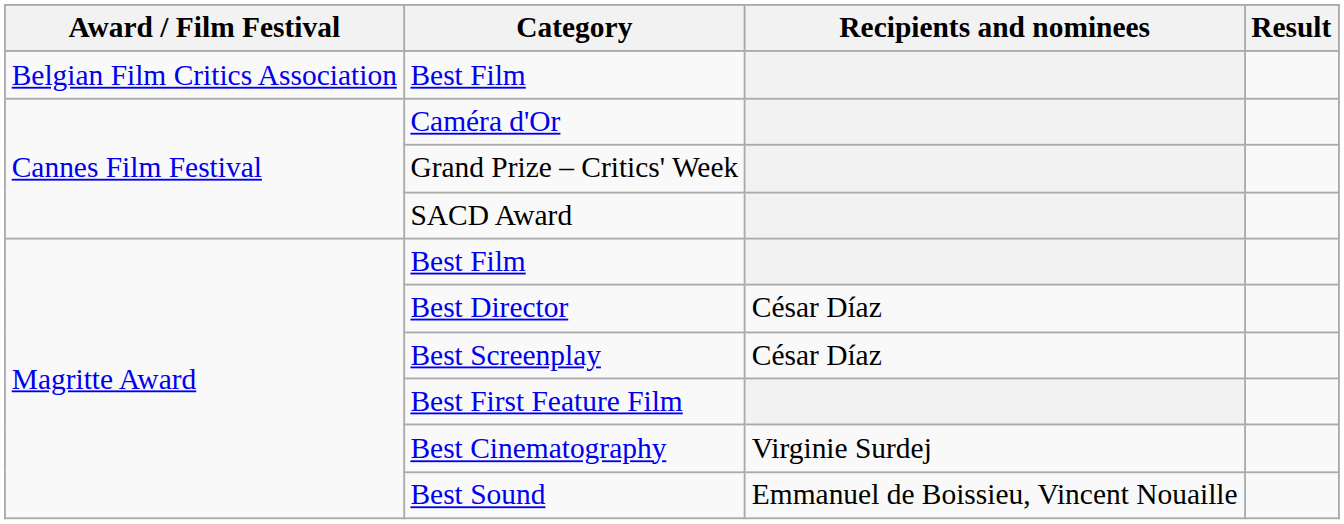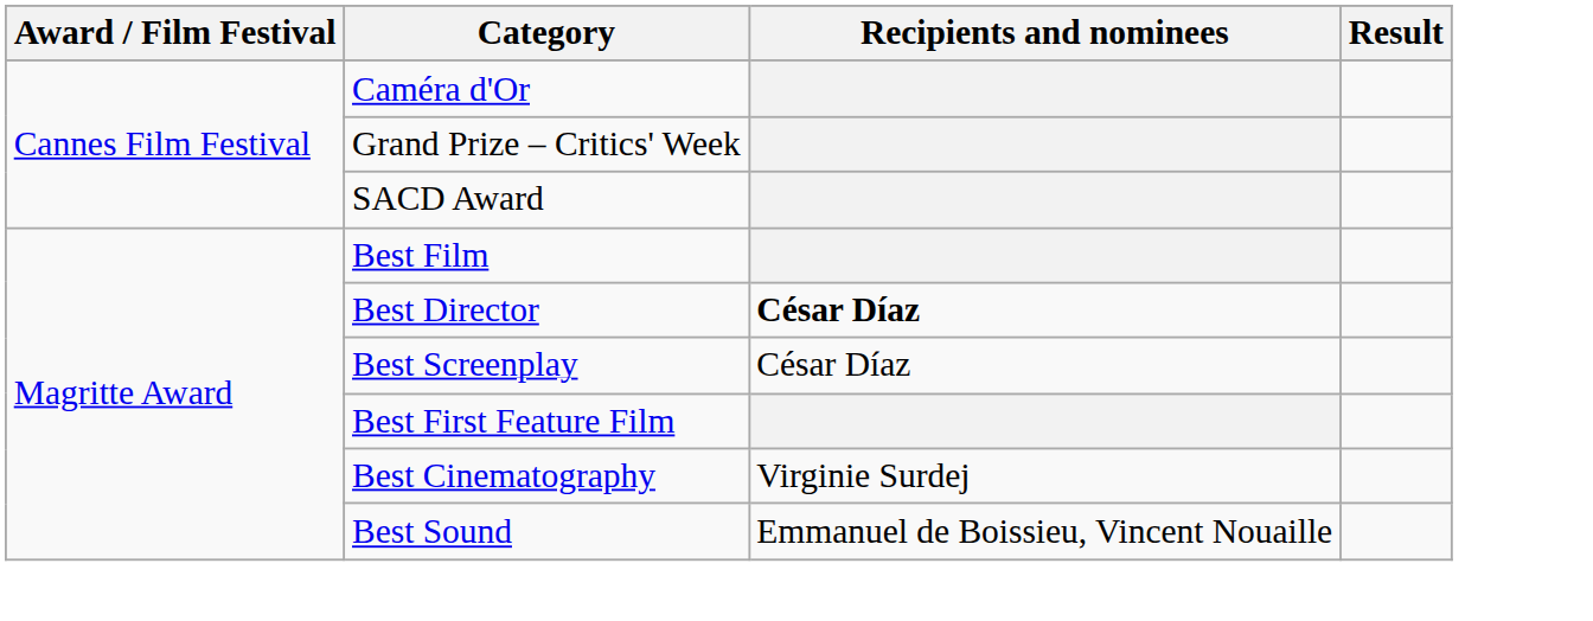- row: Belgian Film Critics Association | Best Film
Best Director | Recipients and nominees: normal -> bold
